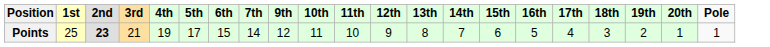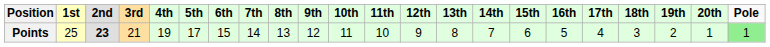+ column: 8th | 13
Points | Pole: no background -> lightgreen background
